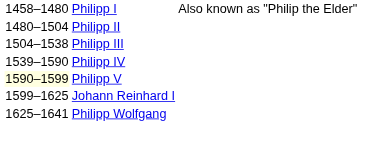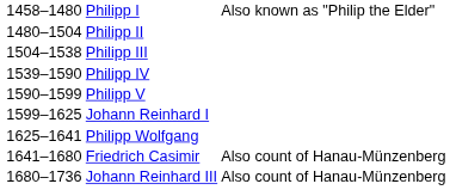Philipp V | column 1: lightyellow background -> no background
+ row: 1641–1680 | Friedrich Casimir | Also count of Hanau-Münzenberg
+ row: 1680–1736 | Johann Reinhard III | Also count of Hanau-Münzenberg
